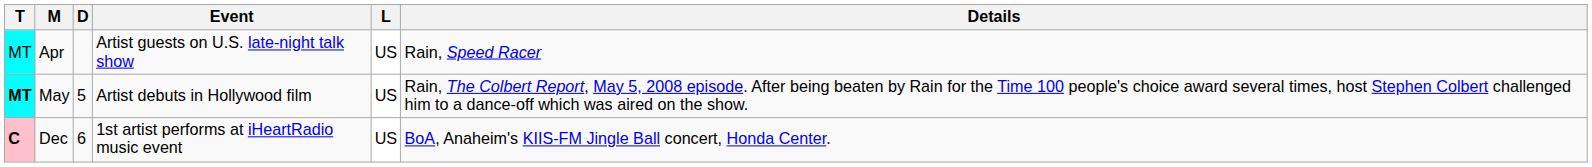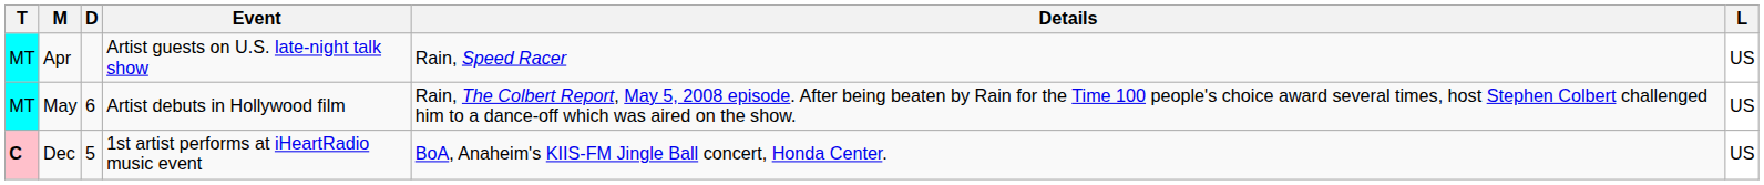columns swapped: Details <-> L
May | T: bold -> normal
May | D: 5 -> 6
Dec | D: 6 -> 5
